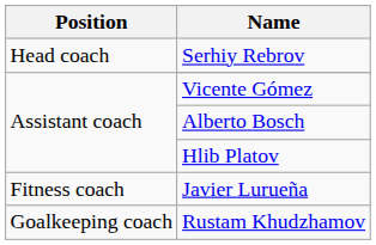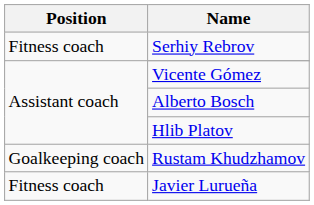Serhiy Rebrov | Position: Head coach -> Fitness coach
rows swapped: Rustam Khudzhamov <-> Javier Lurueña
